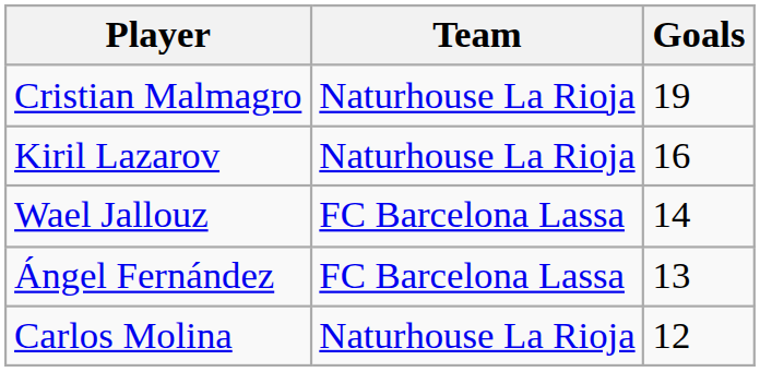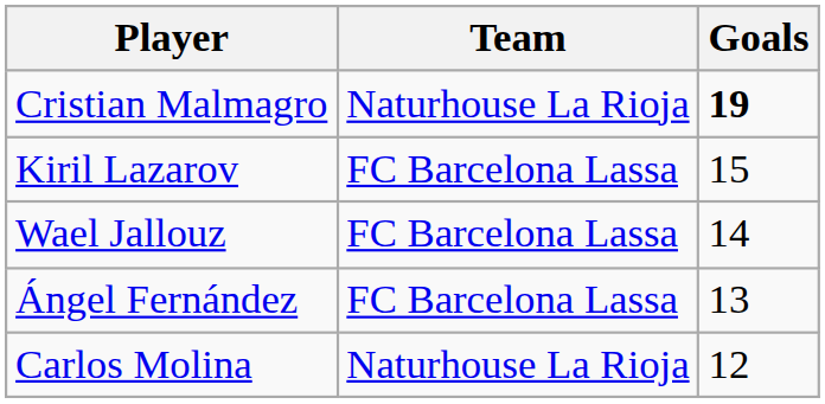Cristian Malmagro | Goals: normal -> bold
Kiril Lazarov | Team: Naturhouse La Rioja -> FC Barcelona Lassa
Kiril Lazarov | Goals: 16 -> 15
